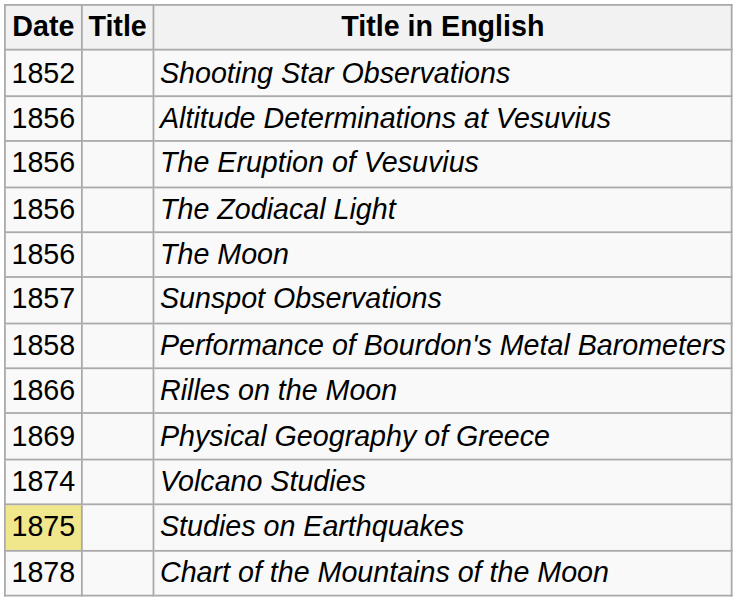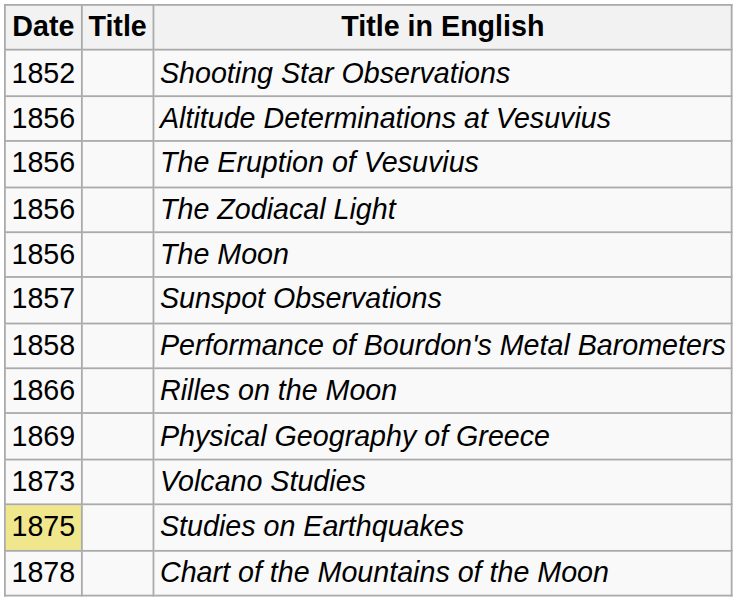Volcano Studies | Date: 1874 -> 1873
